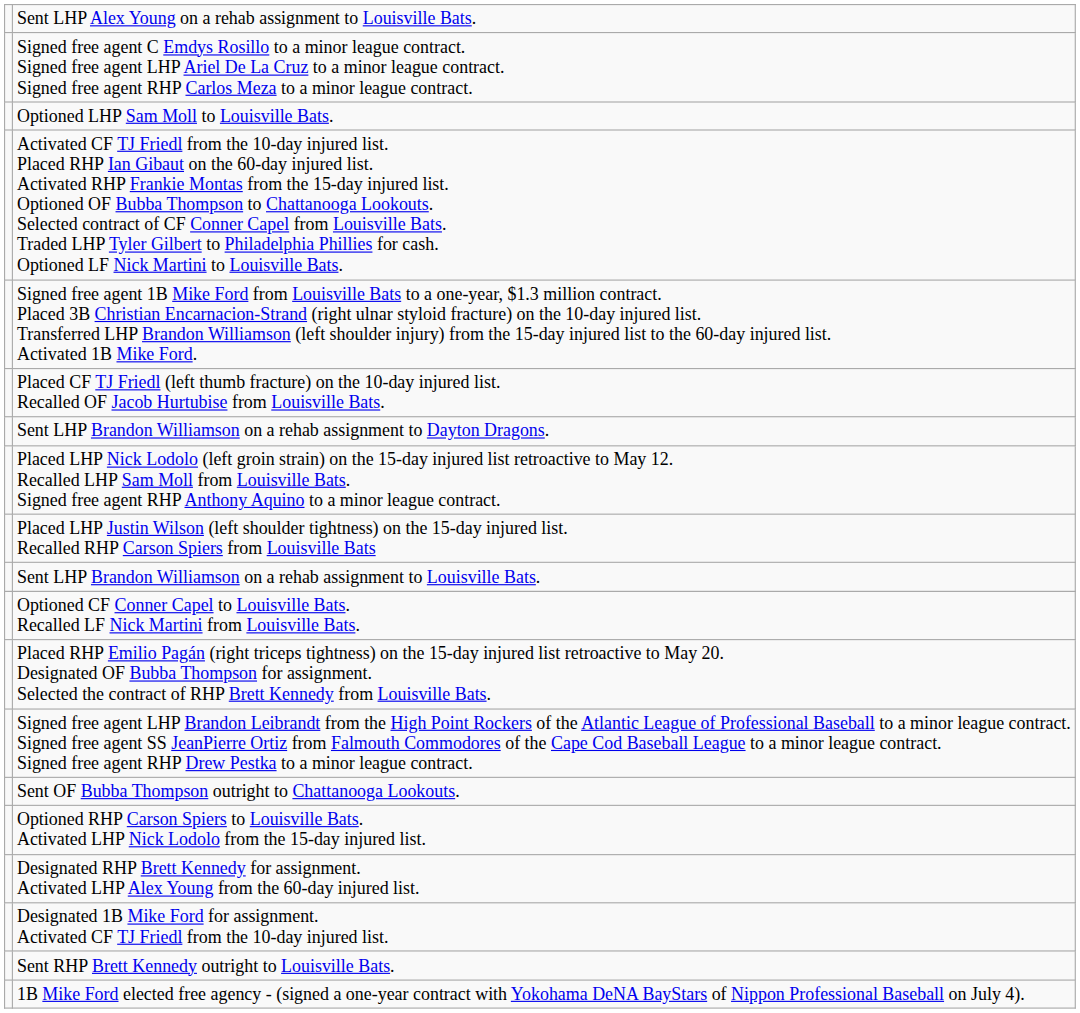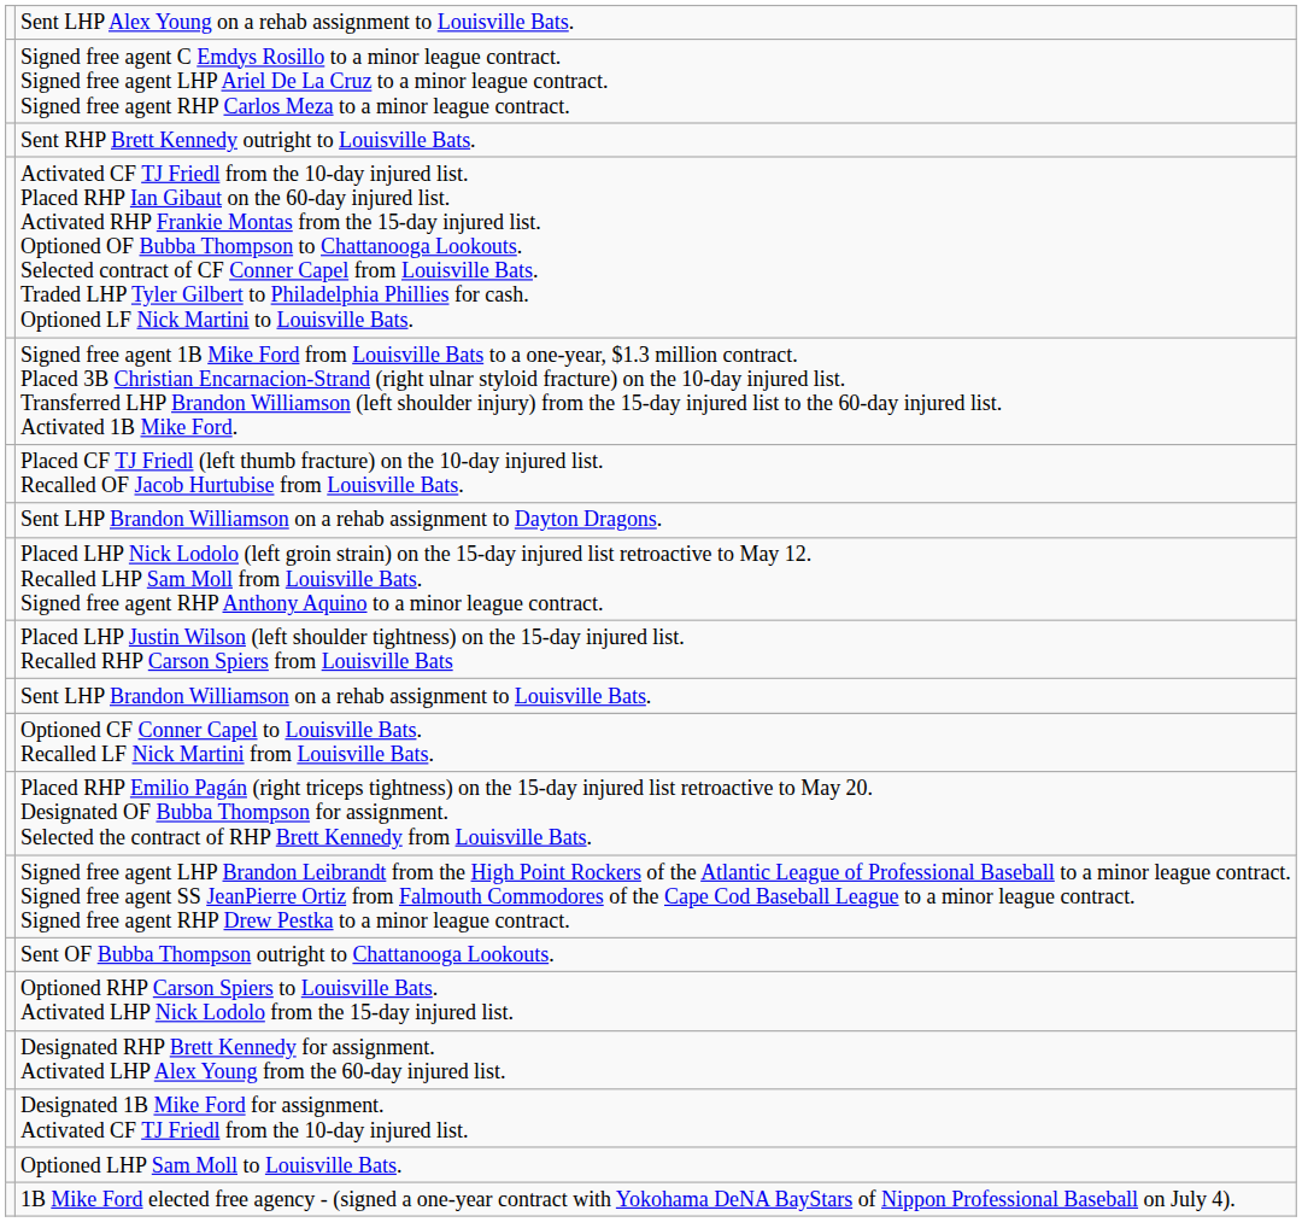rows swapped: Optioned LHP Sam Moll to Louisville Bats. <-> Sent RHP Brett Kennedy outright to Louisville Bats.
